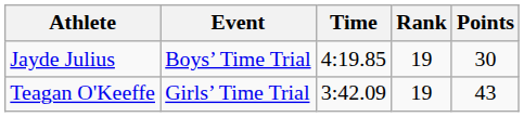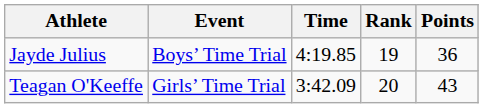Jayde Julius | Points: 30 -> 36
Teagan O'Keeffe | Rank: 19 -> 20
